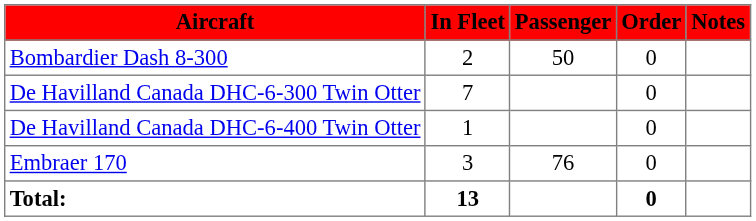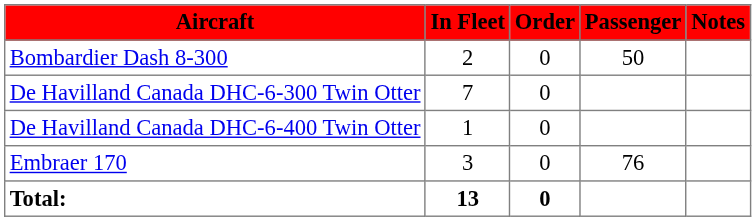columns swapped: Order <-> Passenger
